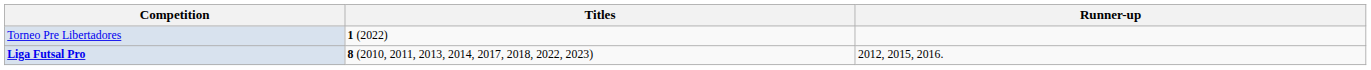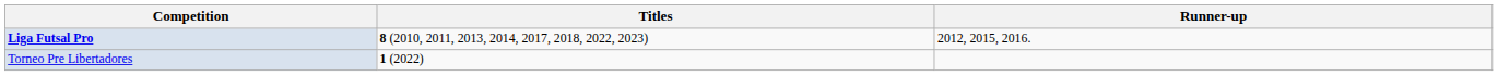rows swapped: Liga Futsal Pro <-> Torneo Pre Libertadores
